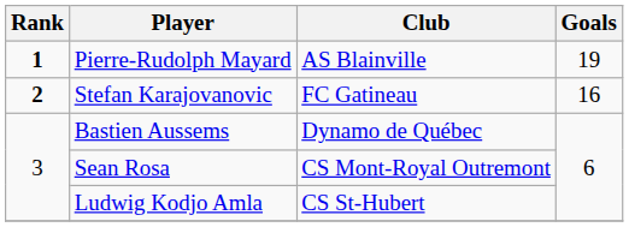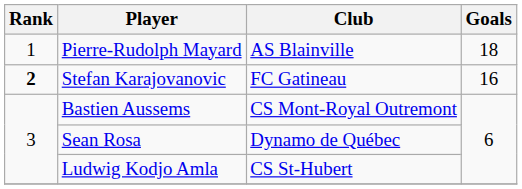Pierre-Rudolph Mayard | Rank: bold -> normal
Pierre-Rudolph Mayard | Goals: 19 -> 18
Bastien Aussems | Club: Dynamo de Québec -> CS Mont-Royal Outremont
Sean Rosa | Club: CS Mont-Royal Outremont -> Dynamo de Québec
